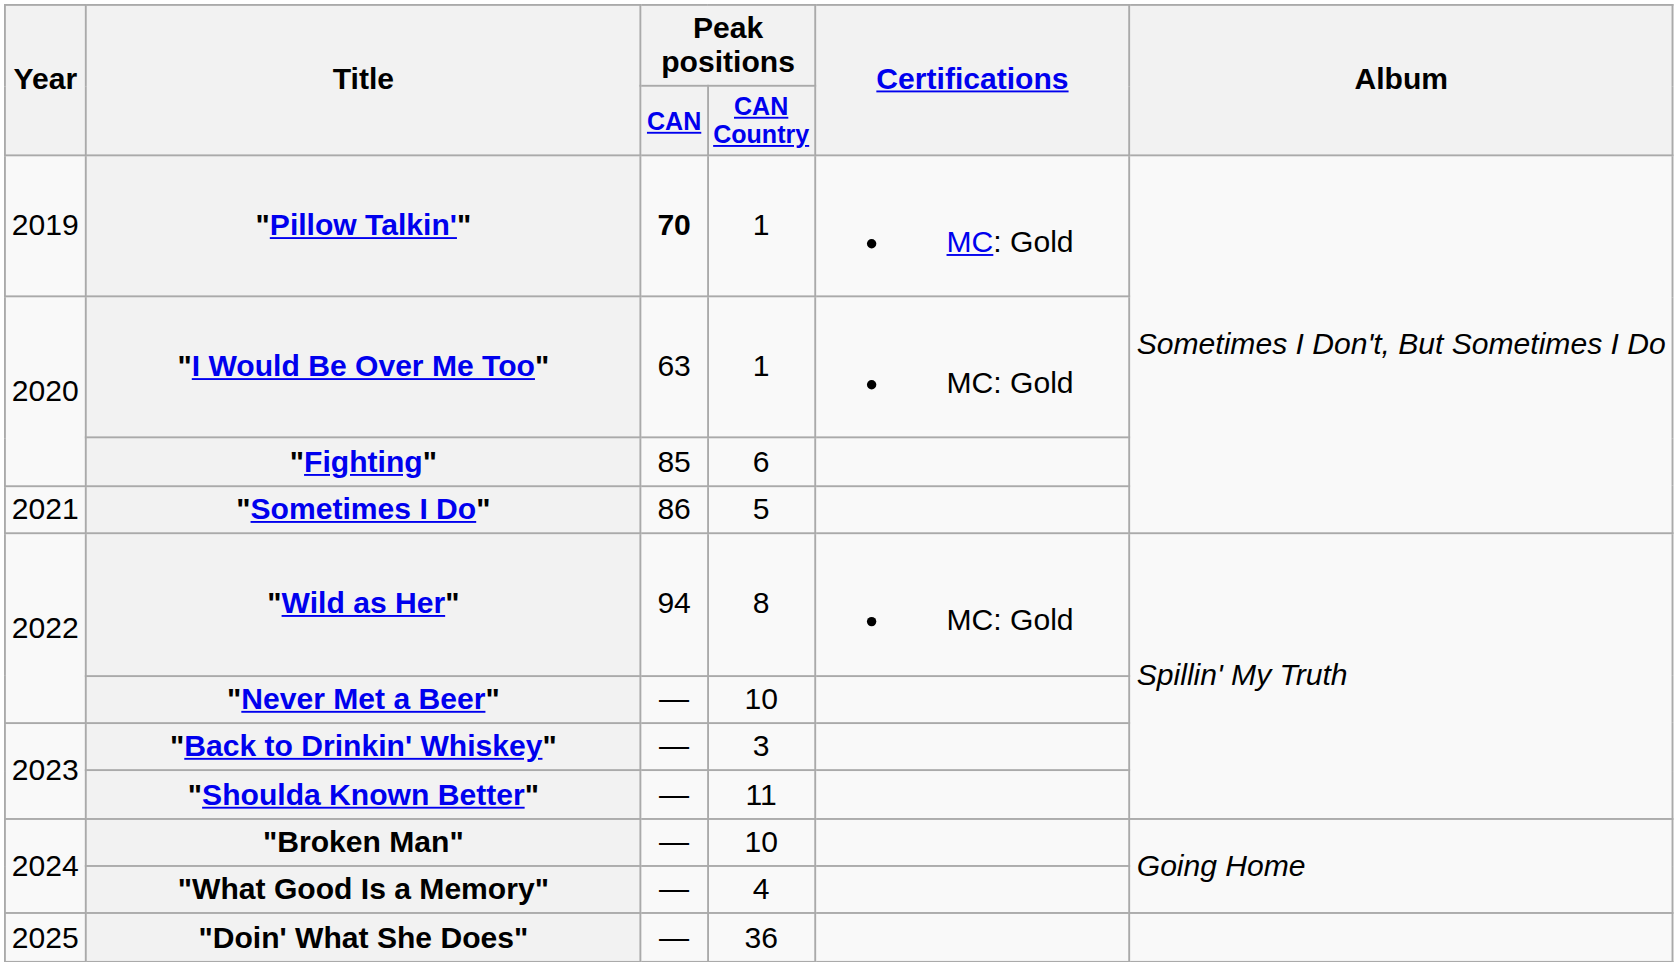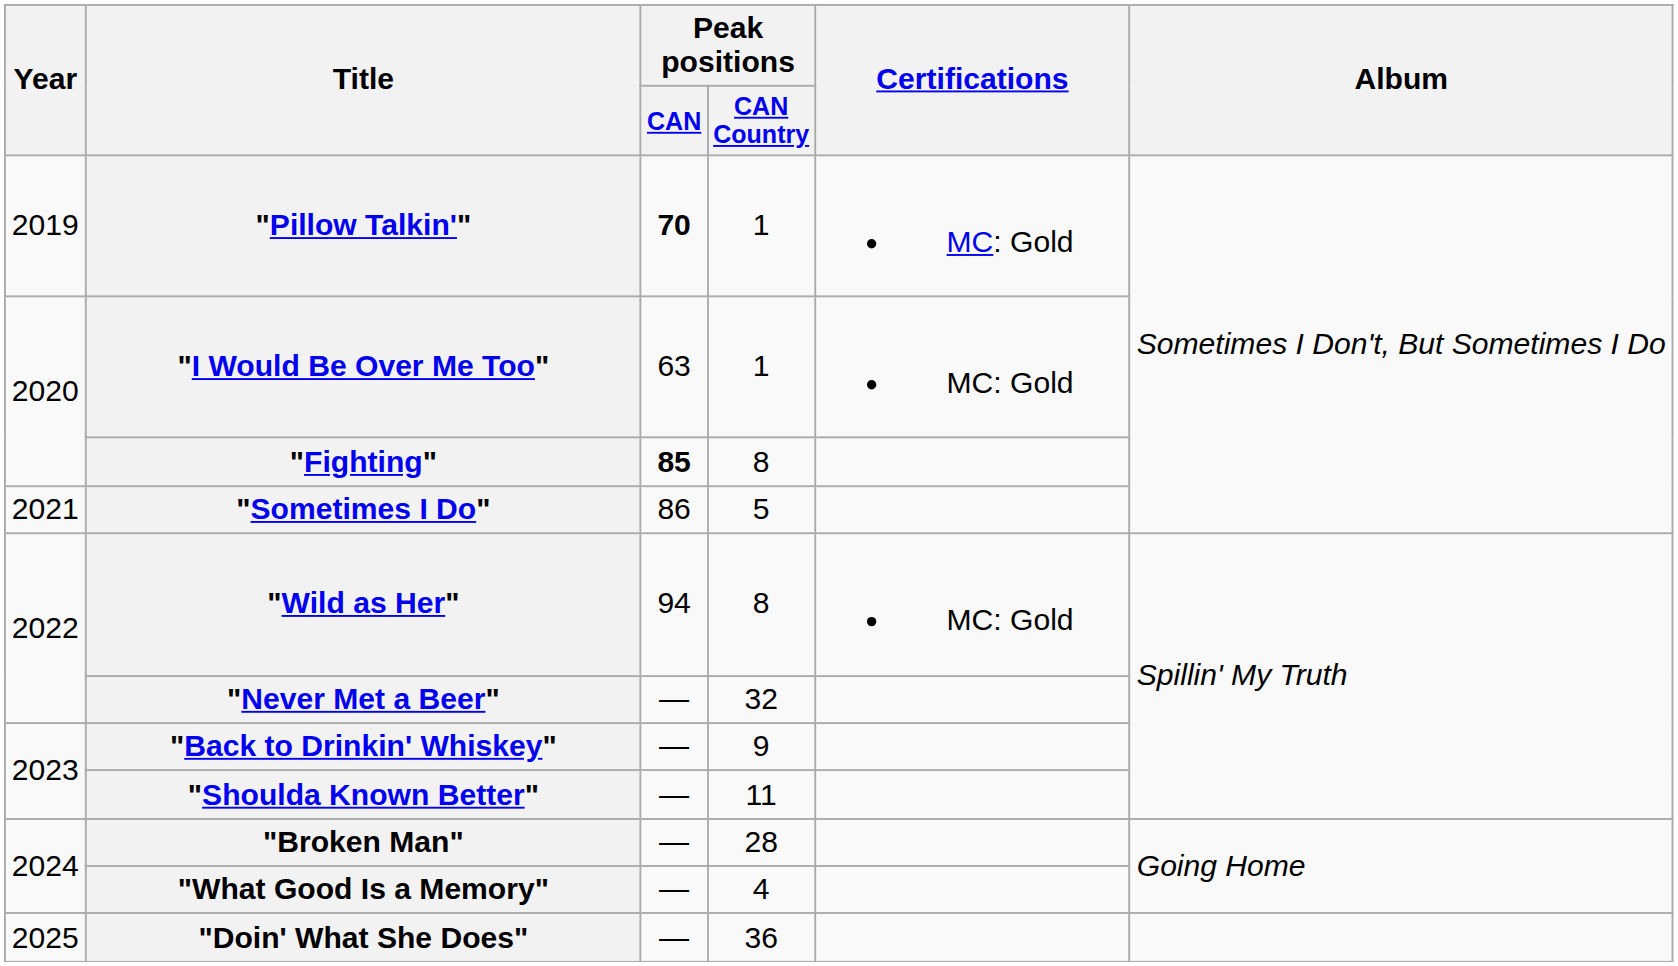"Fighting" | Peak positions / CAN: normal -> bold
"Fighting" | Peak positions / CAN Country: 6 -> 8
"Never Met a Beer" | Peak positions / CAN Country: 10 -> 32
"Back to Drinkin' Whiskey" | Peak positions / CAN Country: 3 -> 9
"Broken Man" | Peak positions / CAN Country: 10 -> 28
